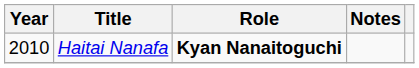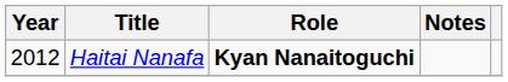Haitai Nanafa | Year: 2010 -> 2012
